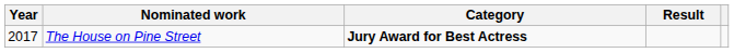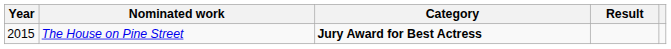The House on Pine Street | Year: 2017 -> 2015
